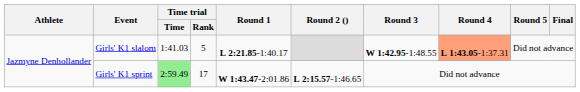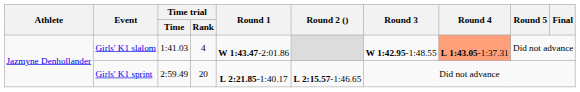Girls' K1 slalom | Time trial / Rank: 5 -> 4
Girls' K1 slalom | Round 1: L 2:21.85-1:40.17 -> W 1:43.47-2:01.86
Girls' K1 sprint | Time trial / Time: lightgreen background -> no background
Girls' K1 sprint | Time trial / Rank: 17 -> 20
Girls' K1 sprint | Round 1: W 1:43.47-2:01.86 -> L 2:21.85-1:40.17
